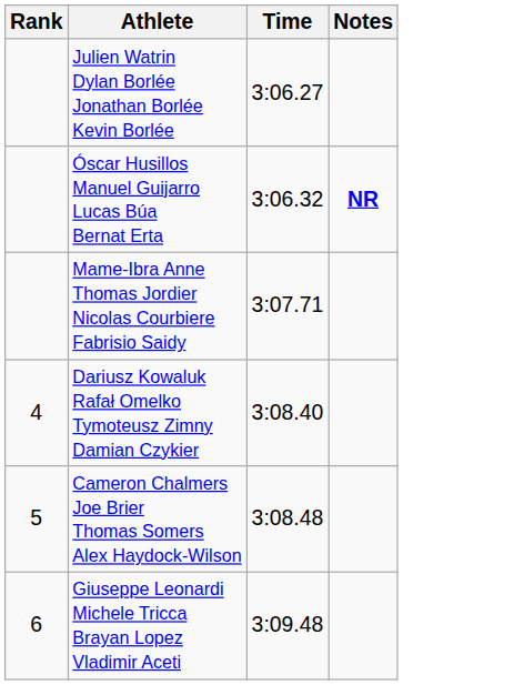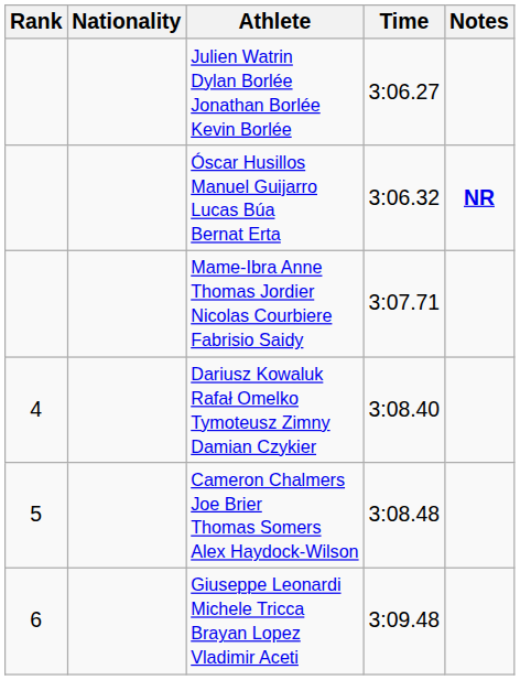+ column: Nationality
